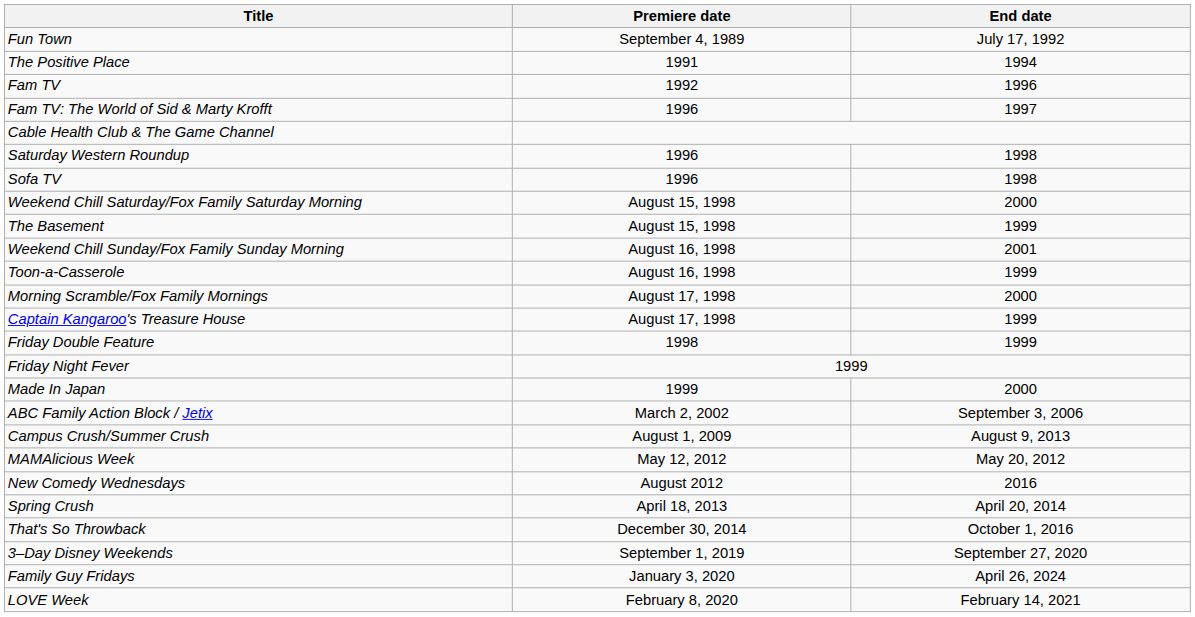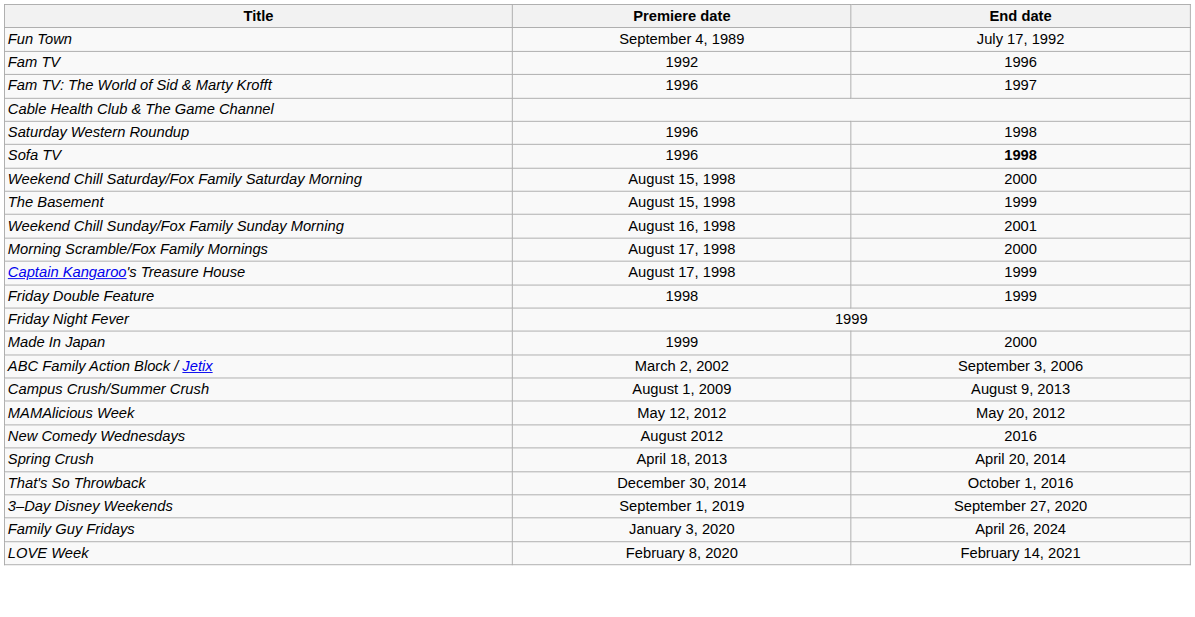- row: The Positive Place | 1991 | 1994
Sofa TV | End date: normal -> bold
- row: Toon-a-Casserole | August 16, 1998 | 1999
